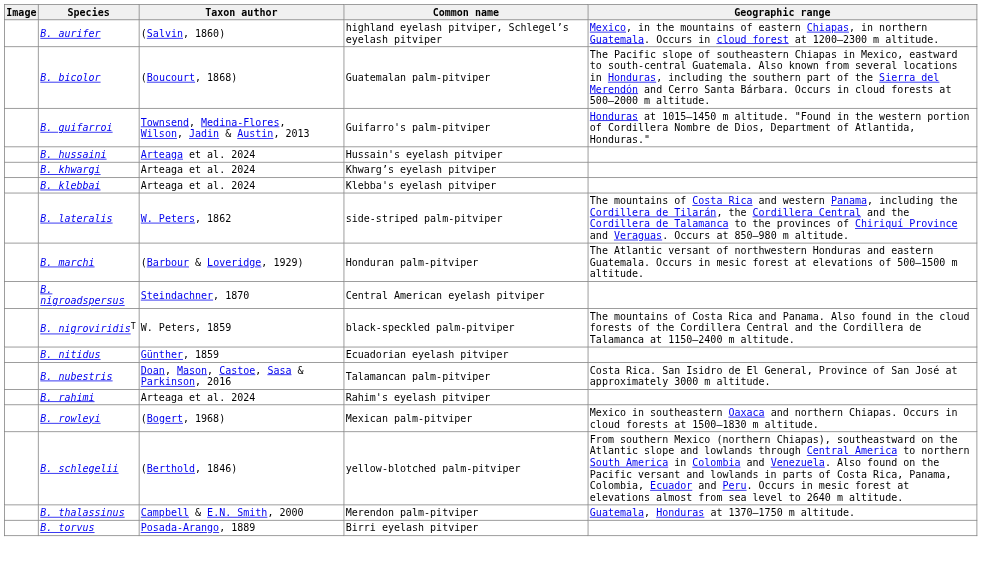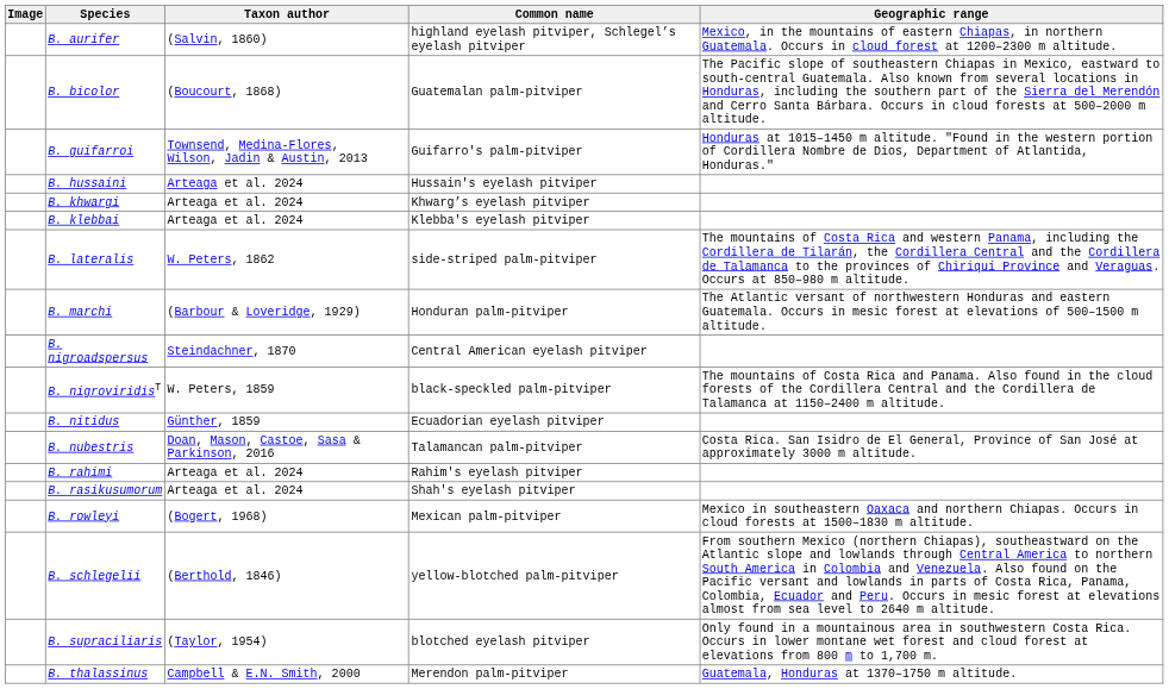+ row: B. rasikusumorum | Arteaga et al. 2024 | Shah's eyelash pitviper
+ row: B. supraciliaris | (Taylor, 1954) | blotched eyelash pitviper | Only found in a mountainous area in southwestern Costa Rica. Occurs in lower montane wet forest and cloud forest at elevations from 800 m to 1,700 m.
- row: B. torvus | Posada-Arango, 1889 | Birri eyelash pitviper
